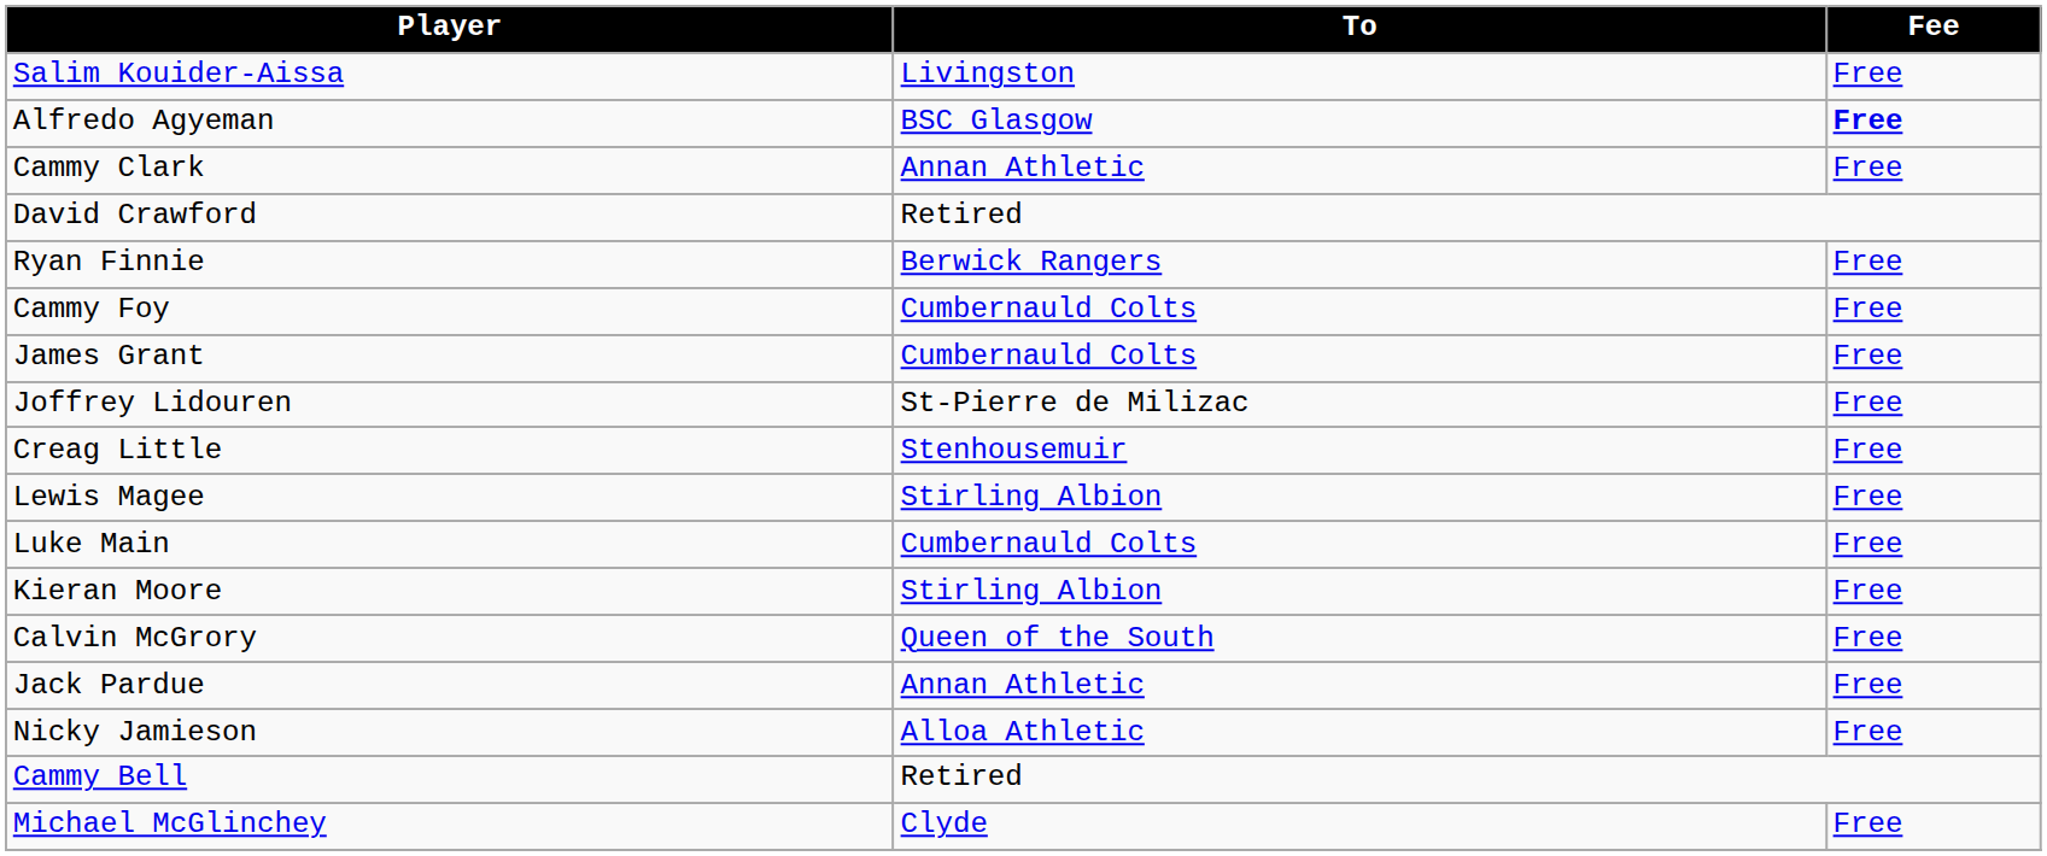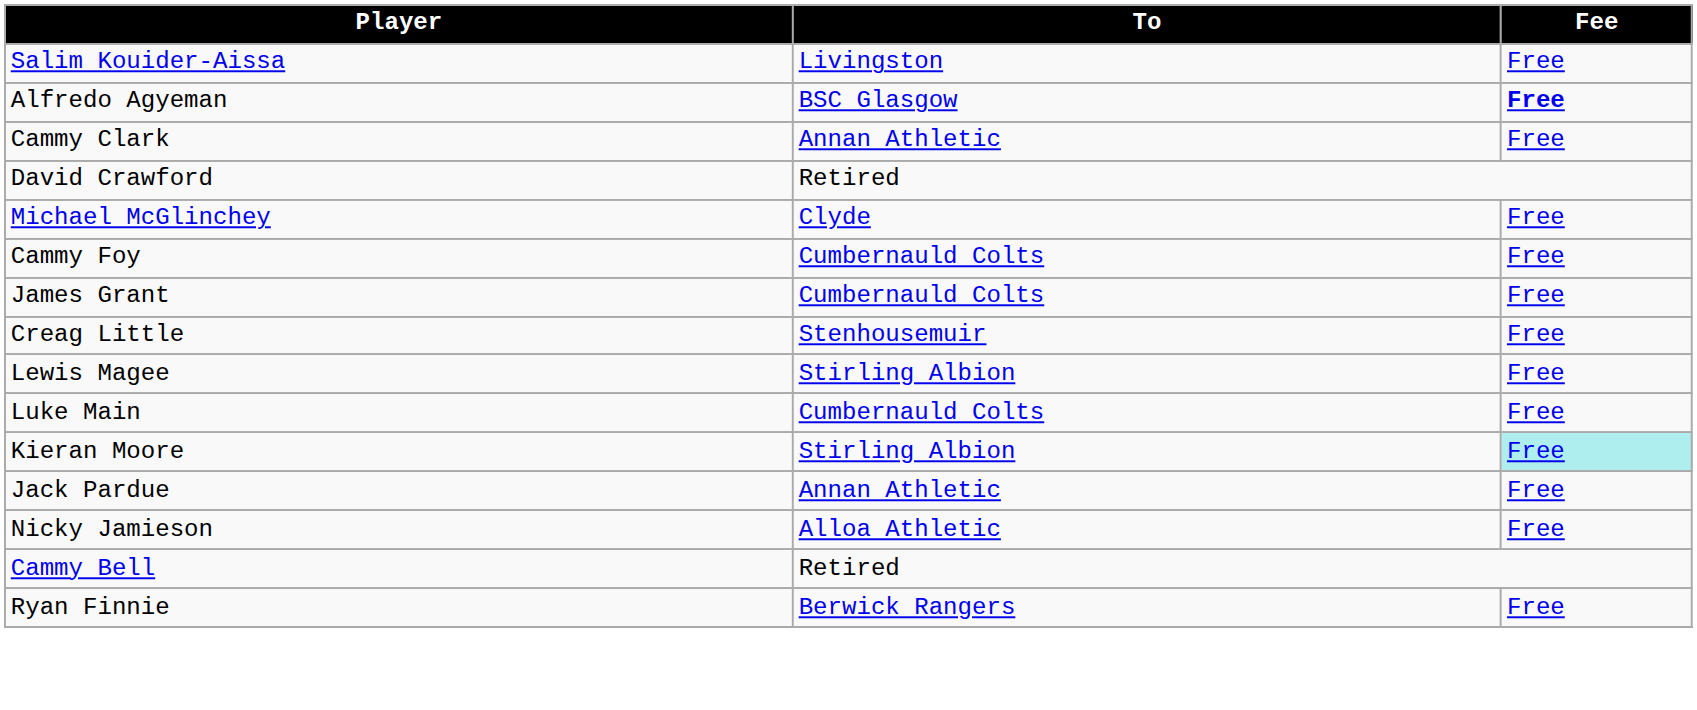rows swapped: Ryan Finnie <-> Michael McGlinchey
- row: Joffrey Lidouren | St-Pierre de Milizac | Free
Kieran Moore | Fee: no background -> paleturquoise background
- row: Calvin McGrory | Queen of the South | Free
